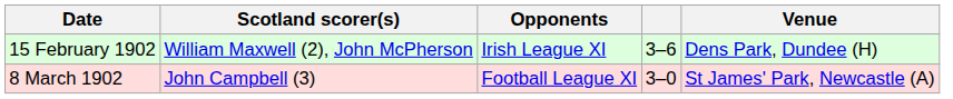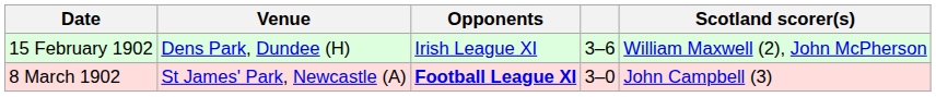columns swapped: Venue <-> Scotland scorer(s)
8 March 1902 | Opponents: normal -> bold
